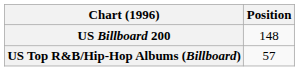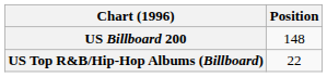US Top R&B/Hip-Hop Albums (Billboard) | Position: 57 -> 22
